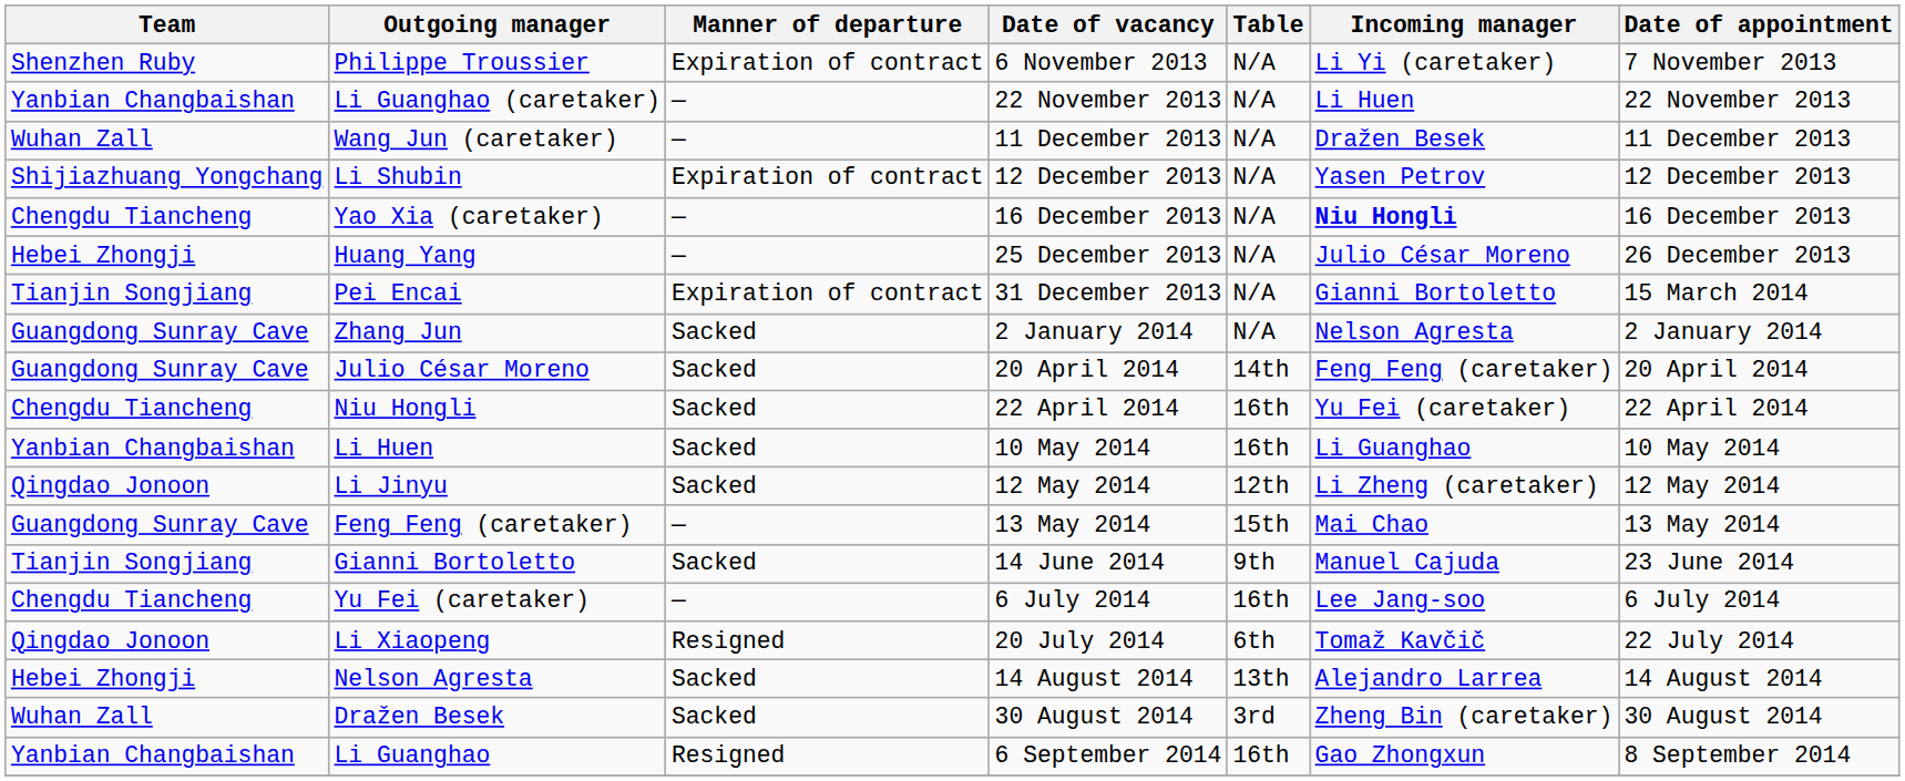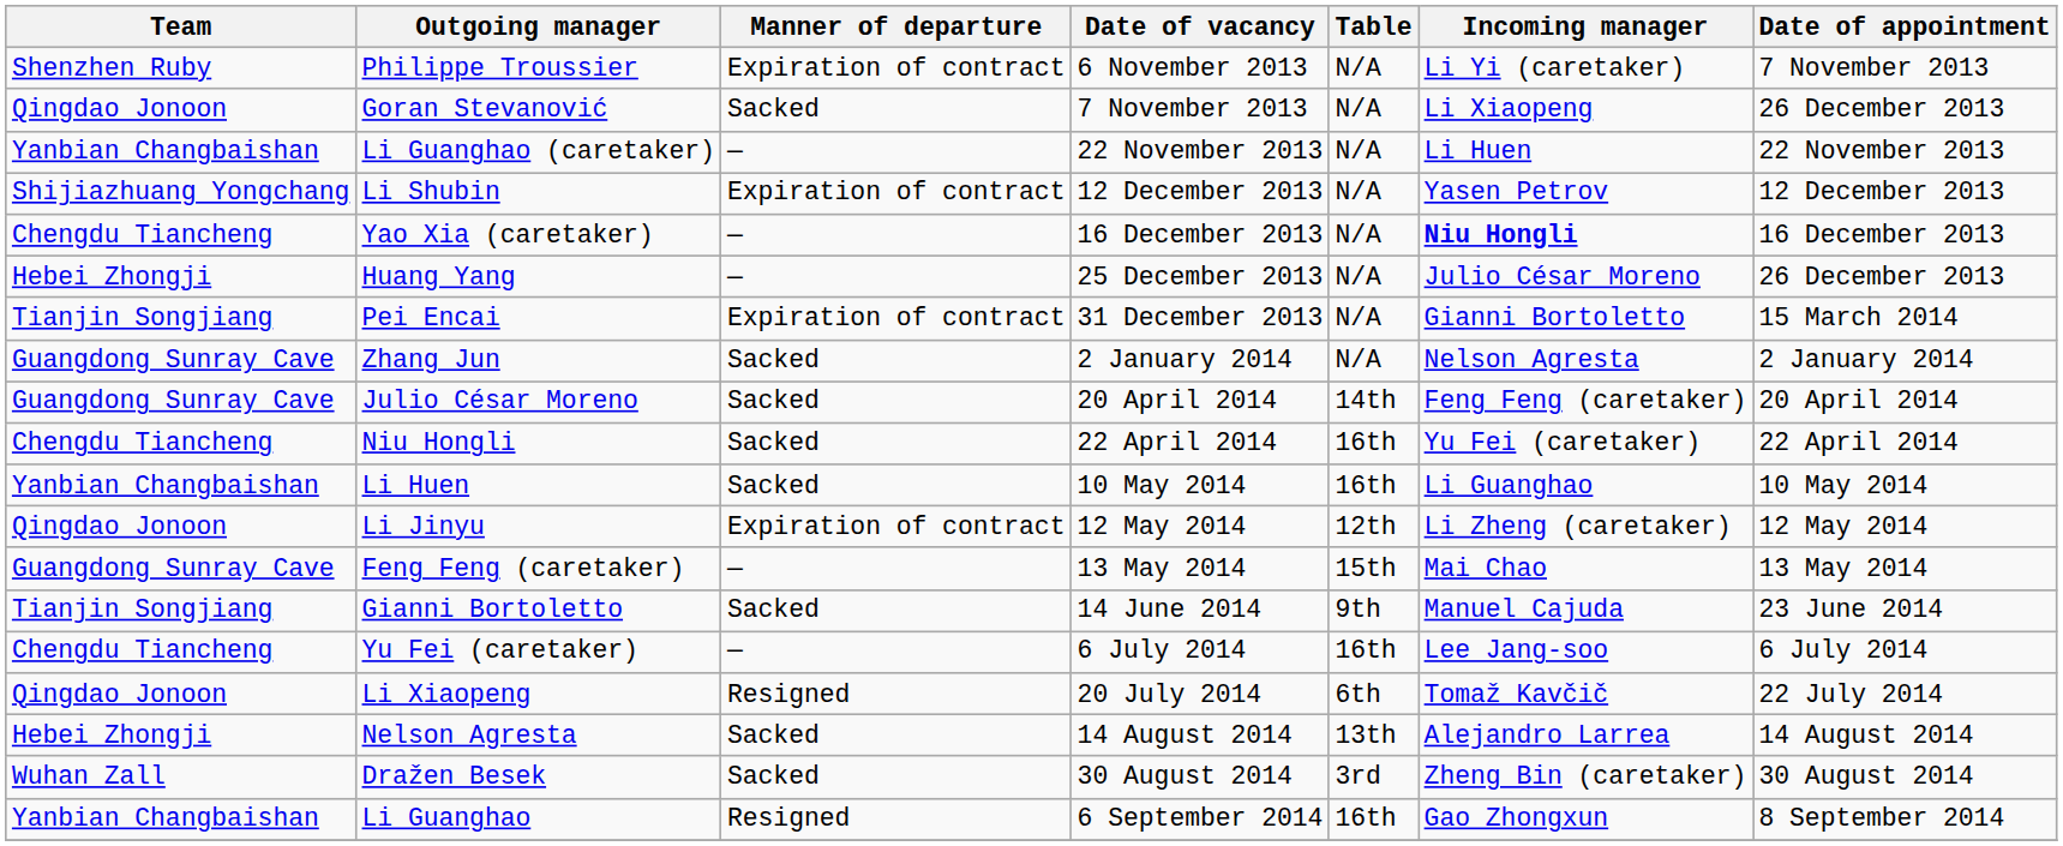+ row: Qingdao Jonoon | Goran Stevanović | Sacked | 7 November 2013 | N/A | Li Xiaopeng | 26 December 2013
- row: Wuhan Zall | Wang Jun (caretaker) | — | 11 December 2013 | N/A | Dražen Besek | 11 December 2013
Li Jinyu | Manner of departure: Sacked -> Expiration of contract
